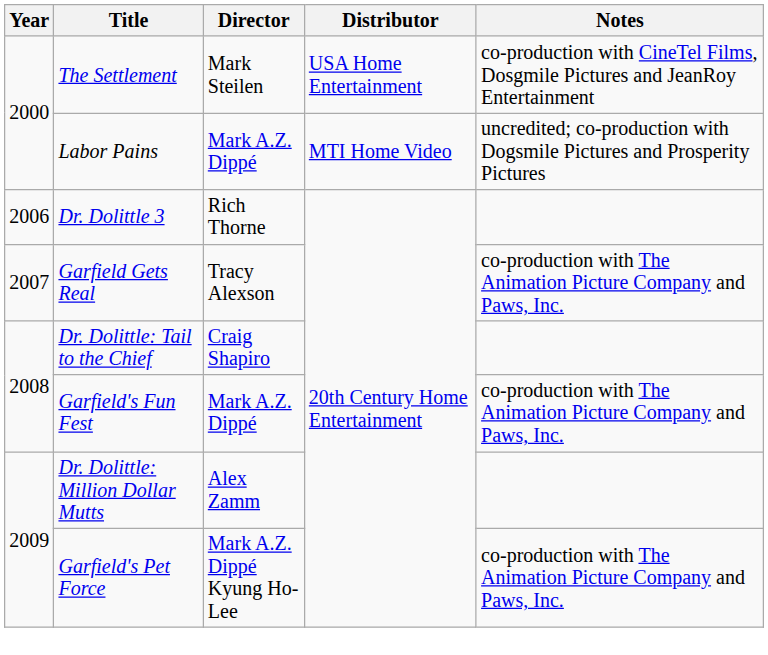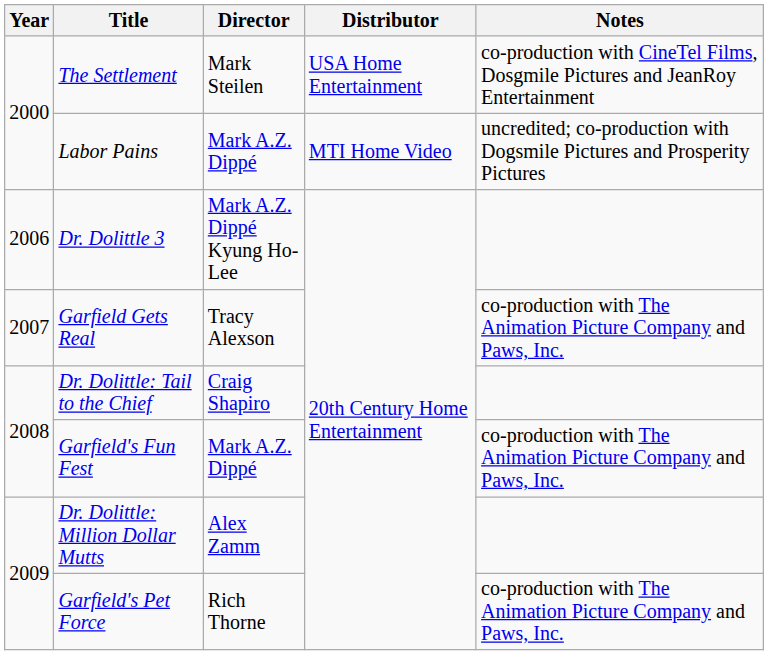Dr. Dolittle 3 | Director: Rich Thorne -> Mark A.Z. Dippé Kyung Ho-Lee
Garfield's Pet Force | Director: Mark A.Z. Dippé Kyung Ho-Lee -> Rich Thorne
